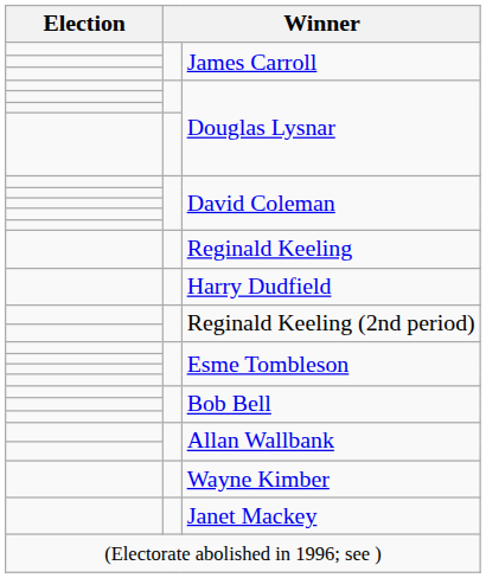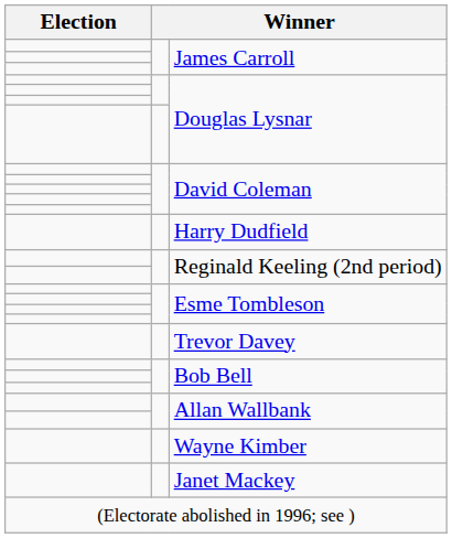- row: Reginald Keeling
+ row: Trevor Davey
